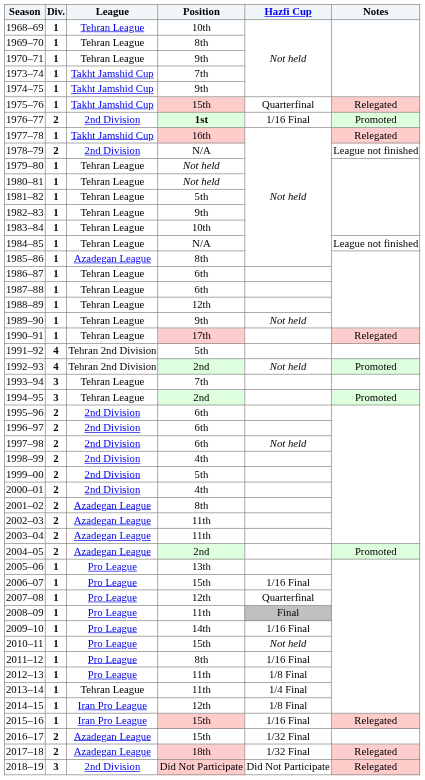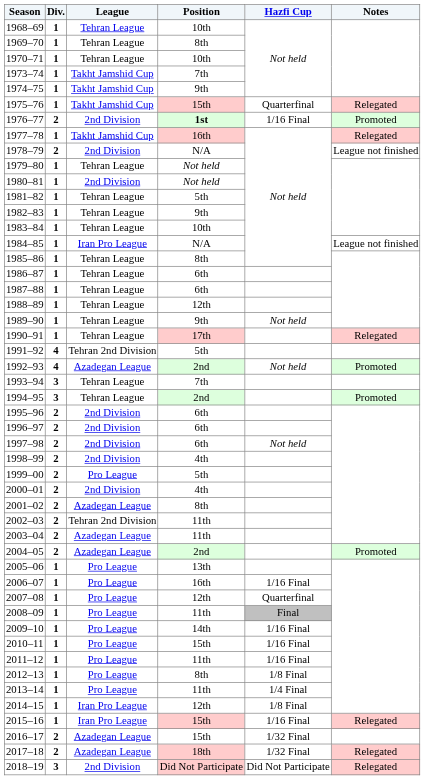1970–71 | Position: 9th -> 10th
1980–81 | League: Tehran League -> 2nd Division
1984–85 | League: Tehran League -> Iran Pro League
1985–86 | League: Azadegan League -> Tehran League
1992–93 | League: Tehran 2nd Division -> Azadegan League
1999–00 | League: 2nd Division -> Pro League
2002–03 | League: Azadegan League -> Tehran 2nd Division
2006–07 | Position: 15th -> 16th
2010–11 | Hazfi Cup: Not held -> 1/16 Final
2011–12 | Position: 8th -> 11th
2012–13 | Position: 11th -> 8th
2013–14 | League: Tehran League -> Pro League
